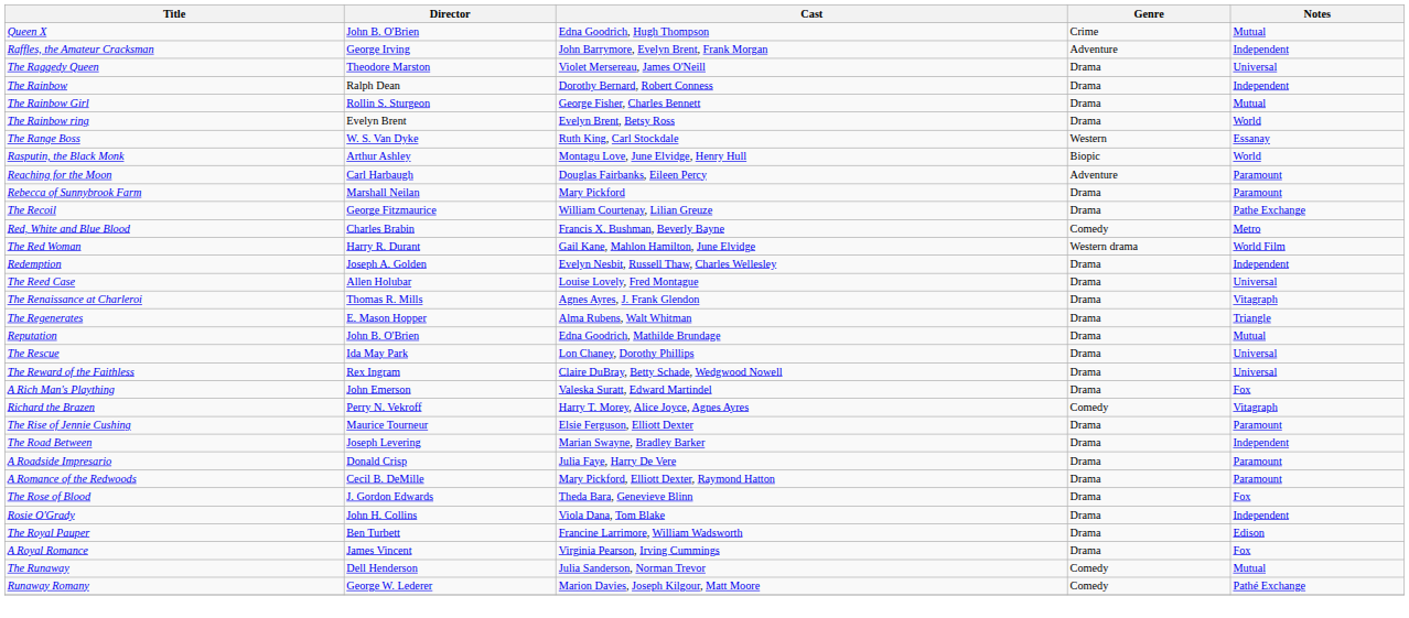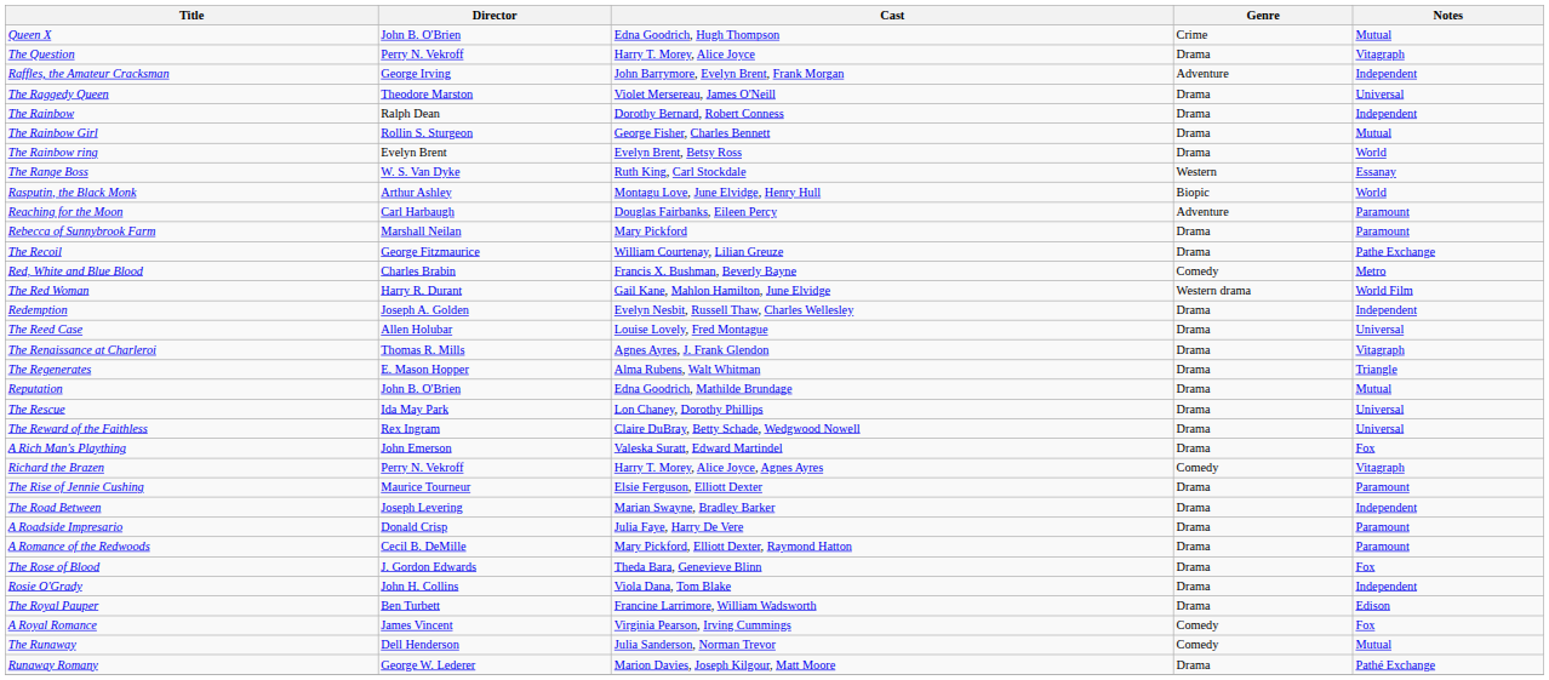+ row: The Question | Perry N. Vekroff | Harry T. Morey, Alice Joyce | Drama | Vitagraph
A Royal Romance | Genre: Drama -> Comedy
Runaway Romany | Genre: Comedy -> Drama
